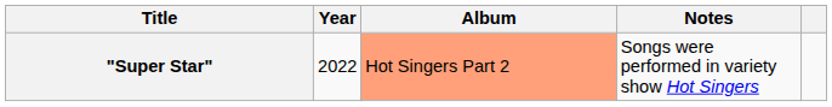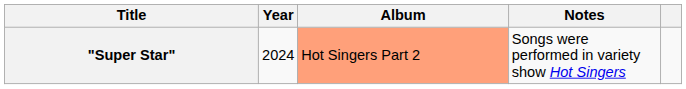"Super Star" | Year: 2022 -> 2024
